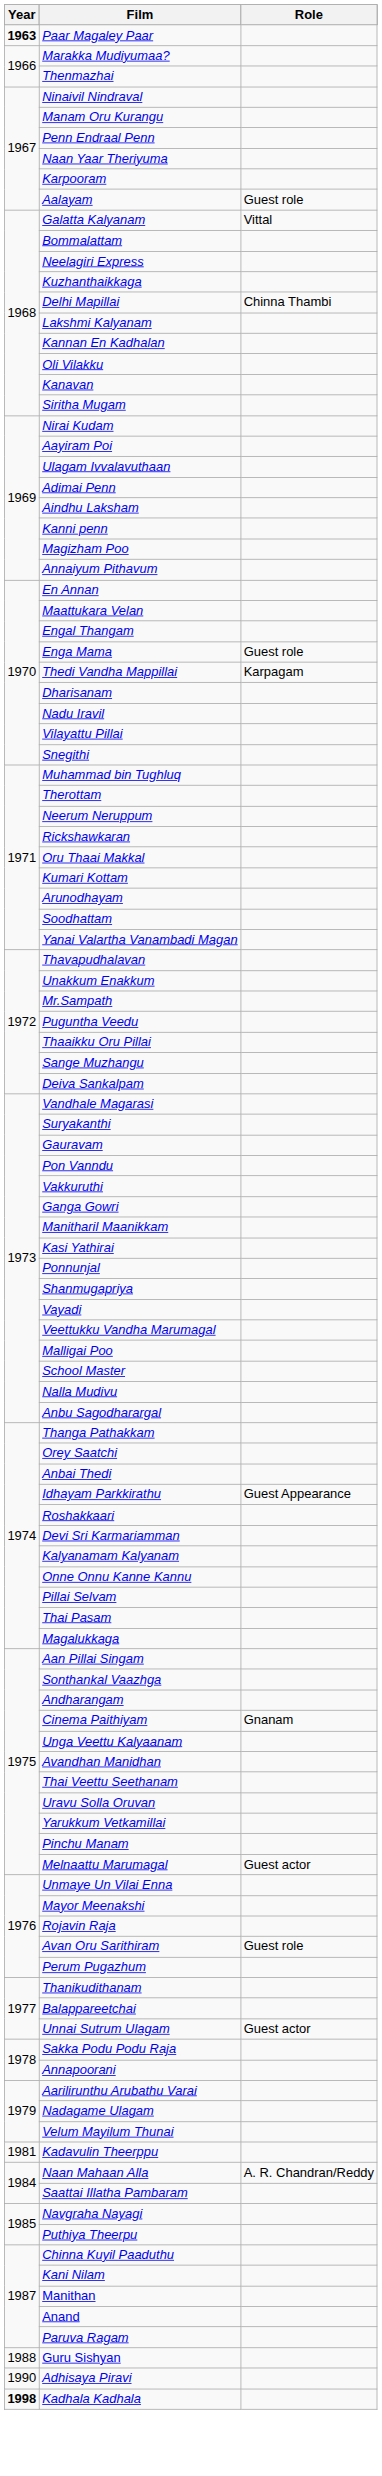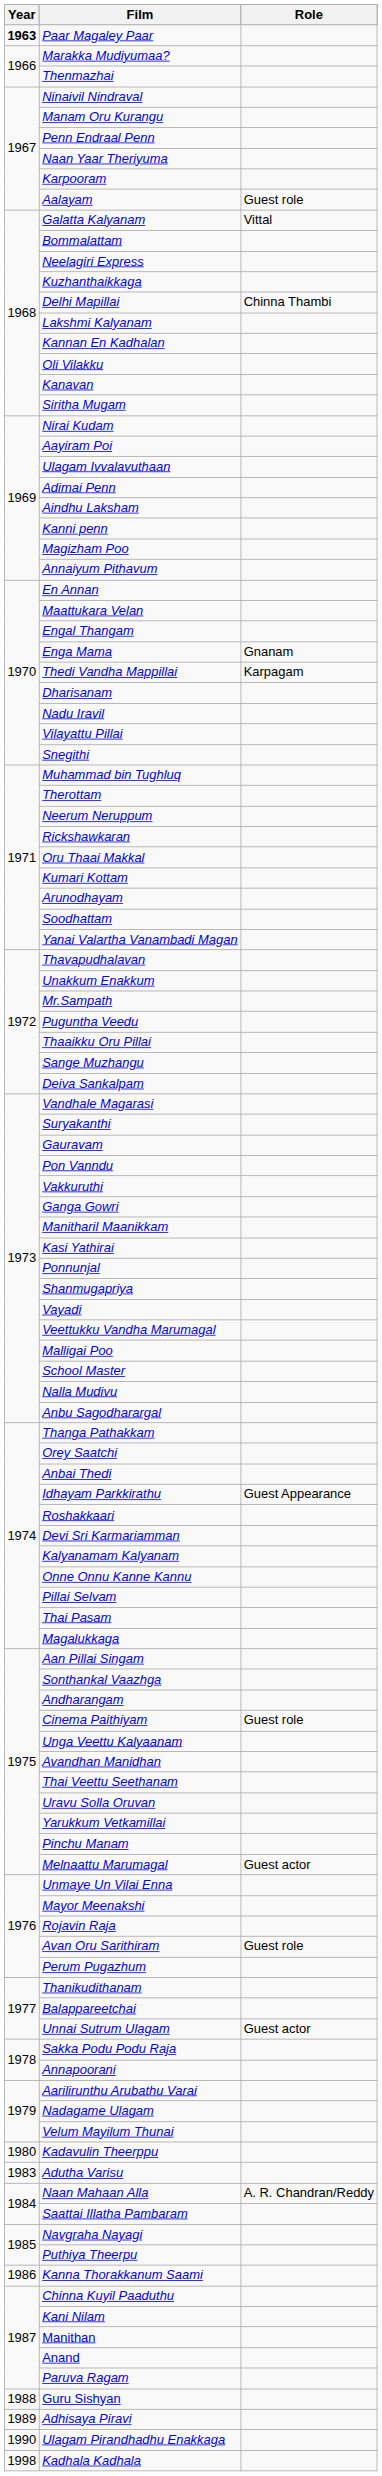Enga Mama | Role: Guest role -> Gnanam
Cinema Paithiyam | Role: Gnanam -> Guest role
Kadavulin Theerppu | Year: 1981 -> 1980
+ row: 1983 | Adutha Varisu
+ row: 1986 | Kanna Thorakkanum Saami
Adhisaya Piravi | Year: 1990 -> 1989
+ row: 1990 | Ulagam Pirandhadhu Enakkaga
Kadhala Kadhala | Year: bold -> normal
